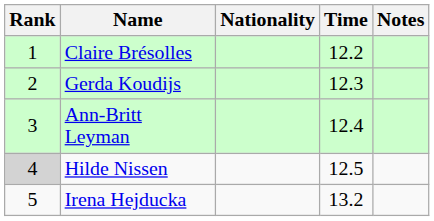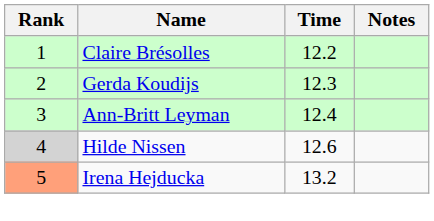- column: Nationality
Hilde Nissen | Time: 12.5 -> 12.6
Irena Hejducka | Rank: no background -> lightsalmon background
